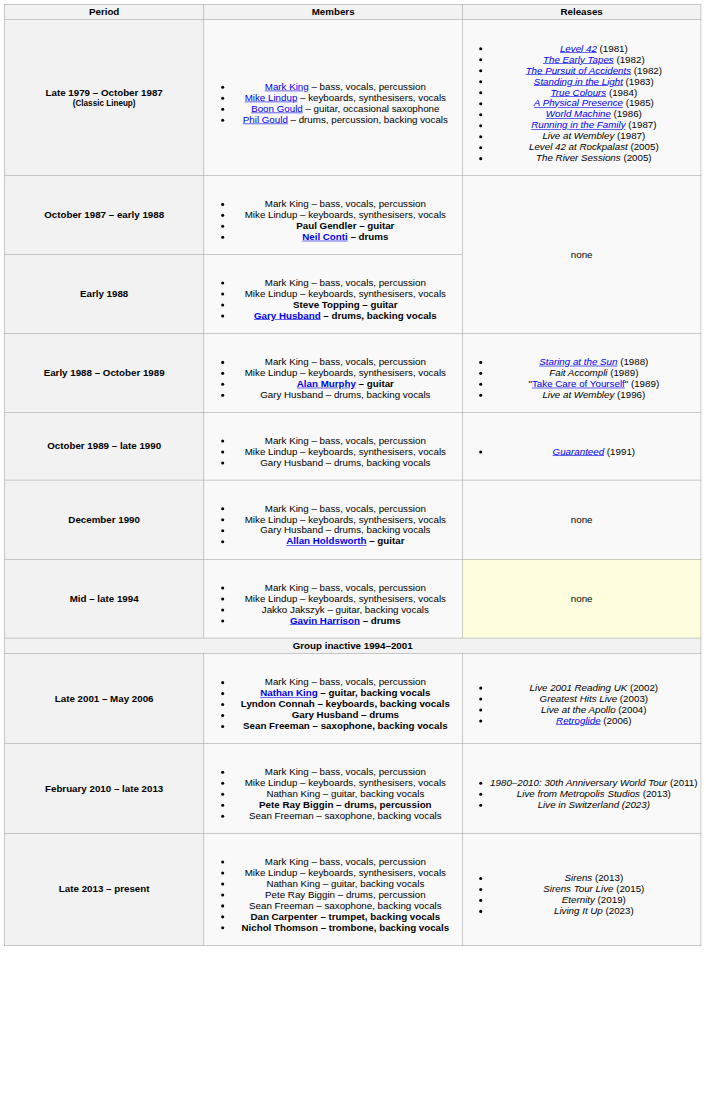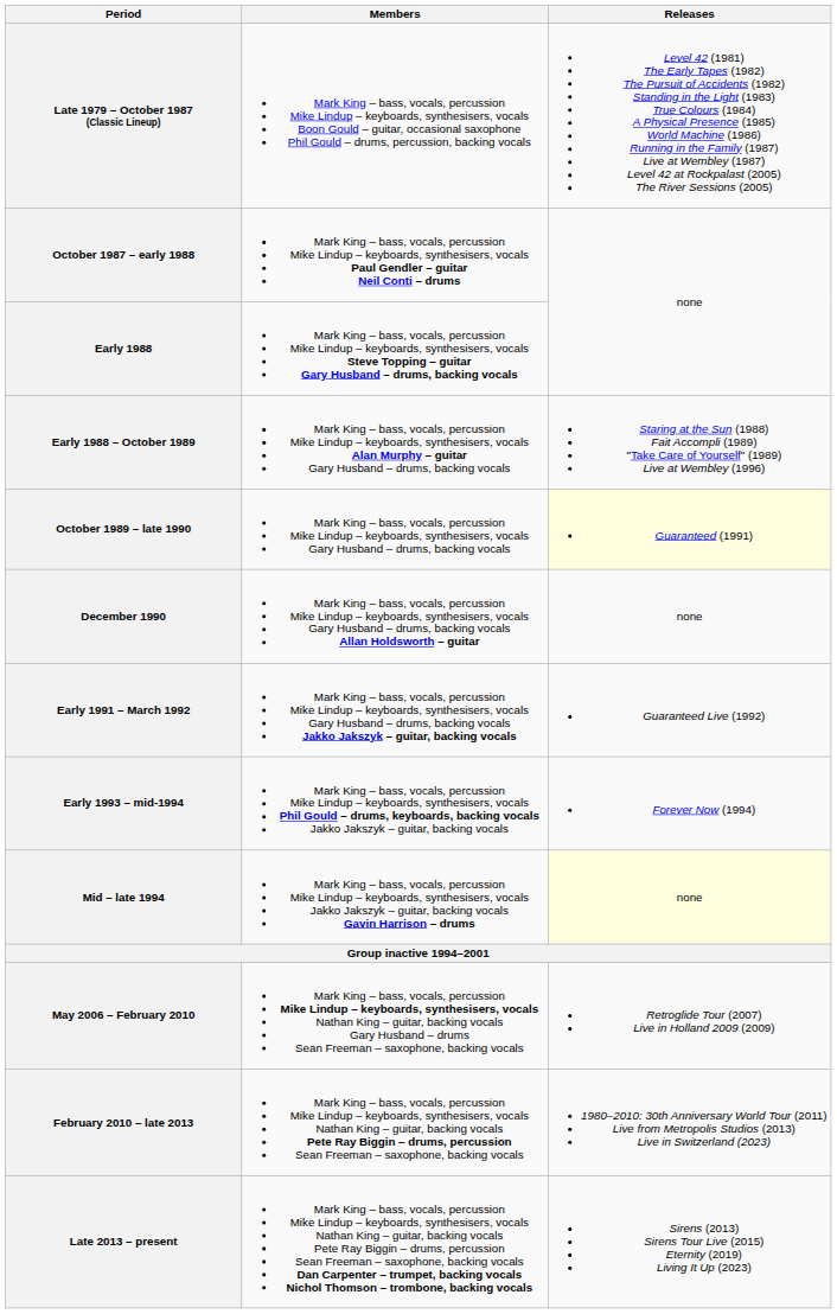October 1989 – late 1990 | Releases: no background -> lightyellow background
+ row: Early 1991 – March 1992 | Mark King – bass, vocals, percussion Mike Lindup – keyboards, synthesisers, vocals Gary Husband – drums, backing vocals Jakko Jakszyk – guitar, backing vocals | Guaranteed Live (1992)
+ row: Early 1993 – mid-1994 | Mark King – bass, vocals, percussion Mike Lindup – keyboards, synthesisers, vocals Phil Gould – drums, keyboards, backing vocals Jakko Jakszyk – guitar, backing vocals | Forever Now (1994)
- row: Late 2001 – May 2006 | Mark King – bass, vocals, percussion Nathan King – guitar, backing vocals Lyndon Connah – keyboards, backing vocals Gary Husband – drums Sean Freeman – saxophone, backing vocals | Live 2001 Reading UK (2002) Greatest Hits Live (2003) Live at the Apollo (2004) Retroglide (2006)
+ row: May 2006 – February 2010 | Mark King – bass, vocals, percussion Mike Lindup – keyboards, synthesisers, vocals Nathan King – guitar, backing vocals Gary Husband – drums Sean Freeman – saxophone, backing vocals | Retroglide Tour (2007) Live in Holland 2009 (2009)
